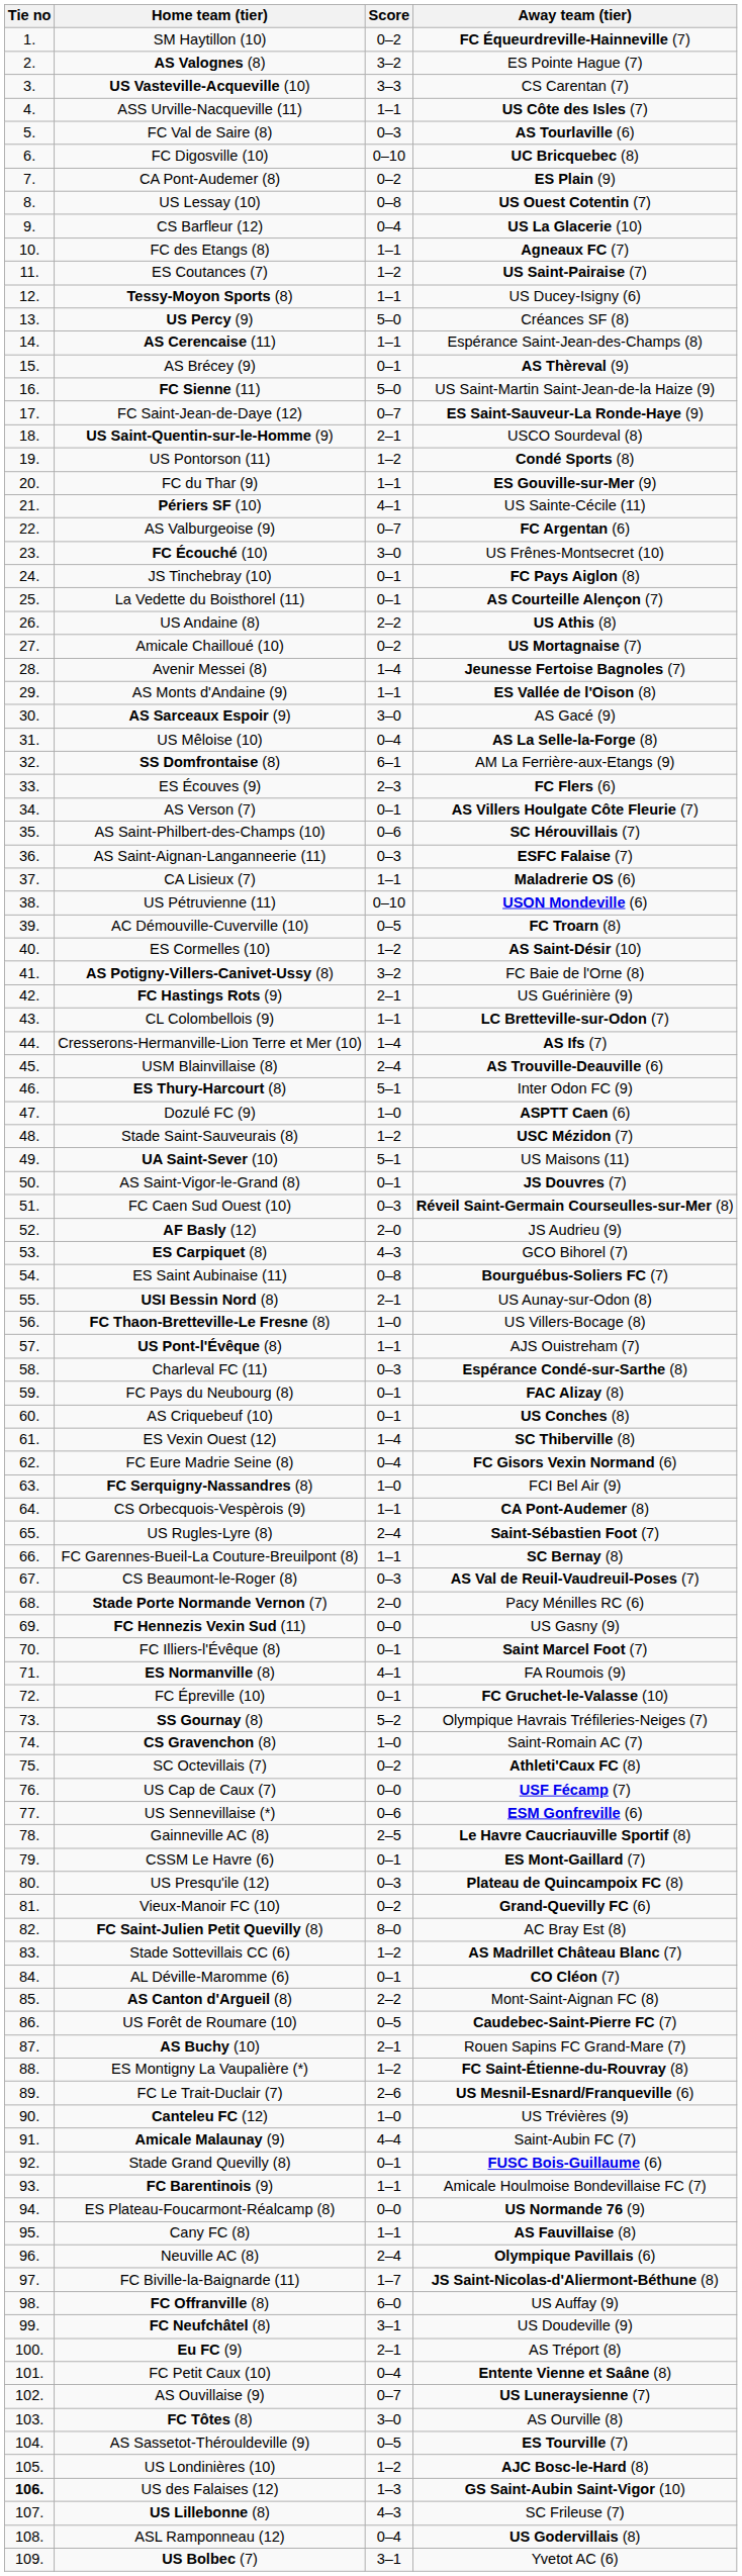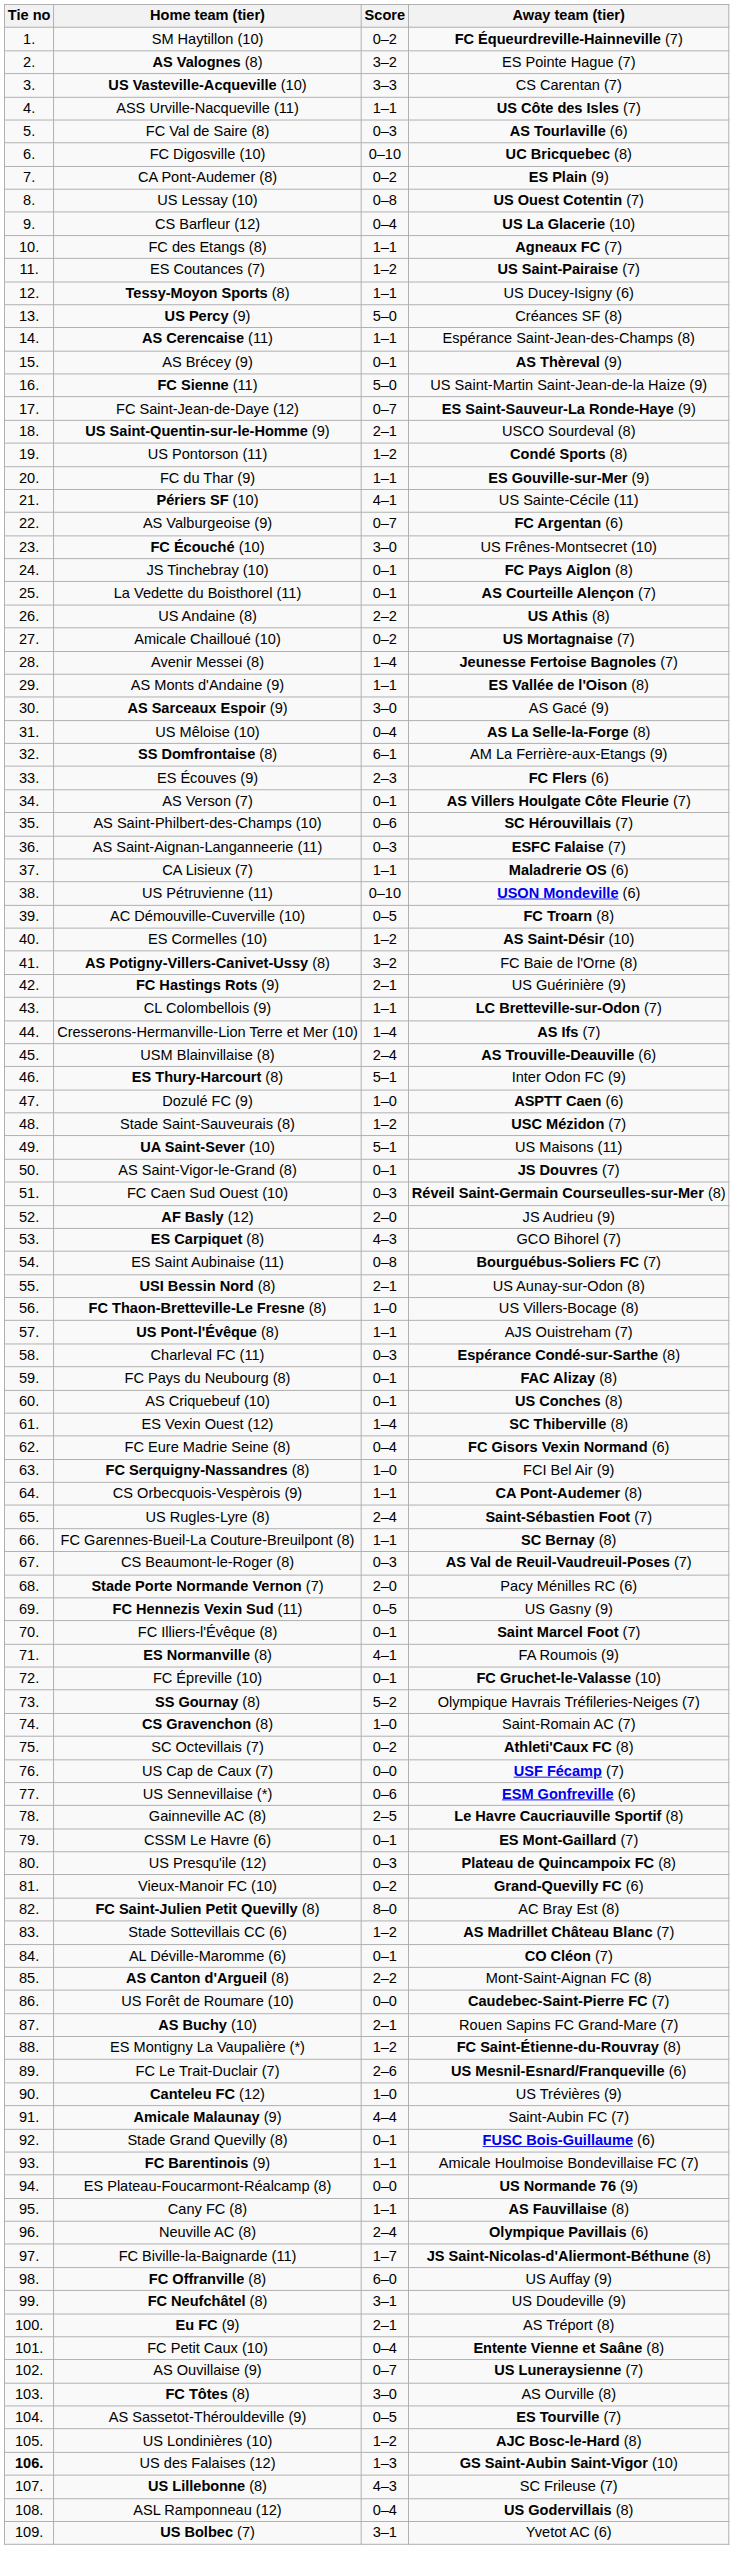FC Hennezis Vexin Sud (11) | Score: 0–0 -> 0–5
US Forêt de Roumare (10) | Score: 0–5 -> 0–0
